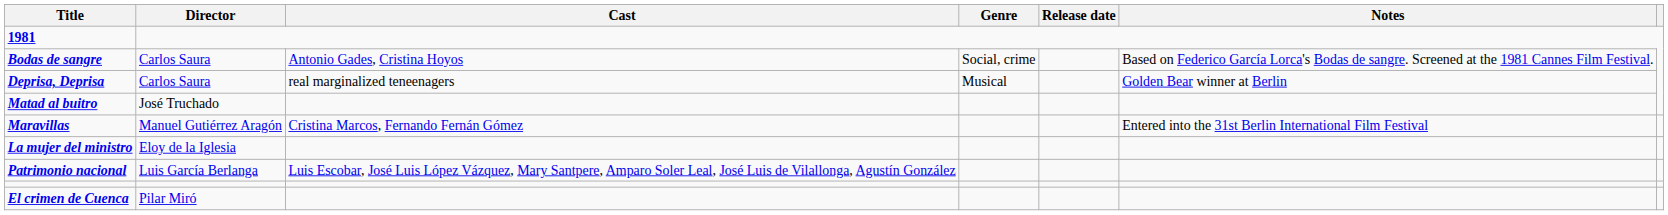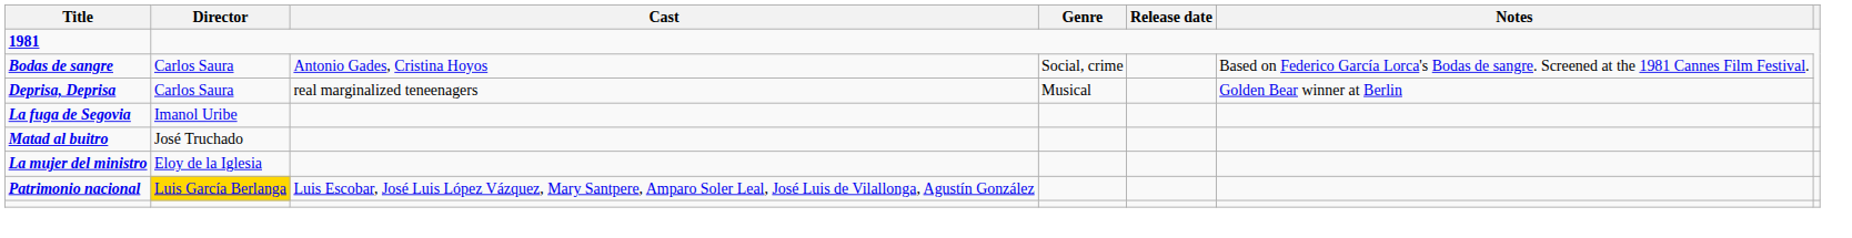+ row: La fuga de Segovia | Imanol Uribe
- row: Maravillas | Manuel Gutiérrez Aragón | Cristina Marcos, Fernando Fernán Gómez | Entered into the 31st Berlin International Film Festival
Patrimonio nacional | Director: no background -> gold background
- row: El crimen de Cuenca | Pilar Miró
